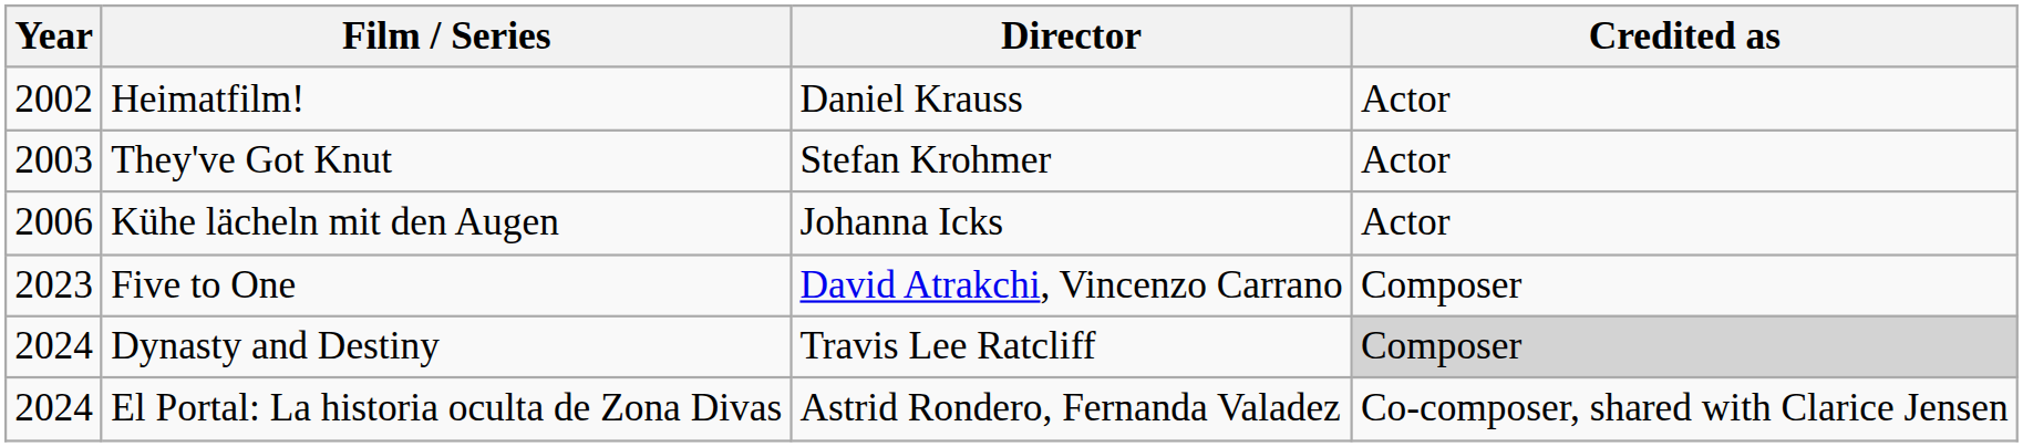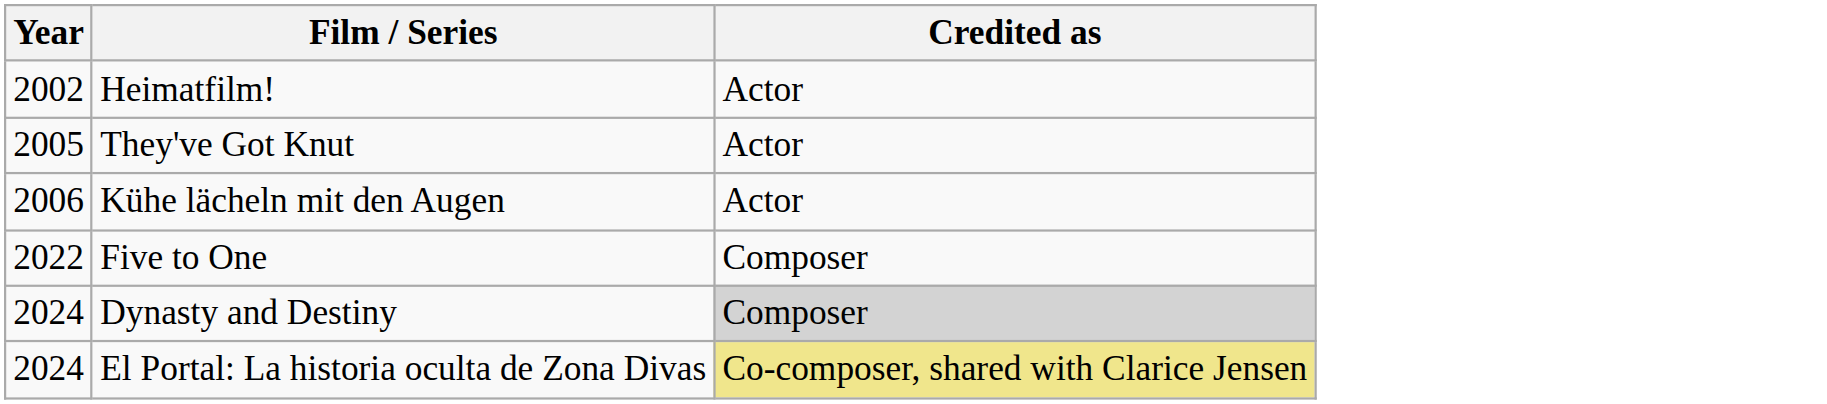- column: Director | Daniel Krauss | Stefan Krohmer | Johanna Icks | David Atrakchi, Vincenzo Carrano | Travis Lee Ratcliff | Astrid Rondero, Fernanda Valadez
They've Got Knut | Year: 2003 -> 2005
Five to One | Year: 2023 -> 2022
El Portal: La historia oculta de Zona Divas | Credited as: no background -> khaki background
